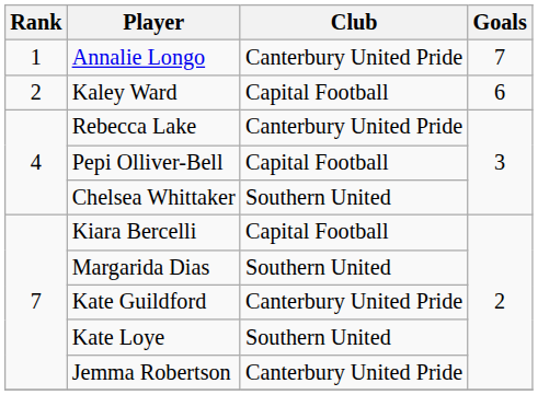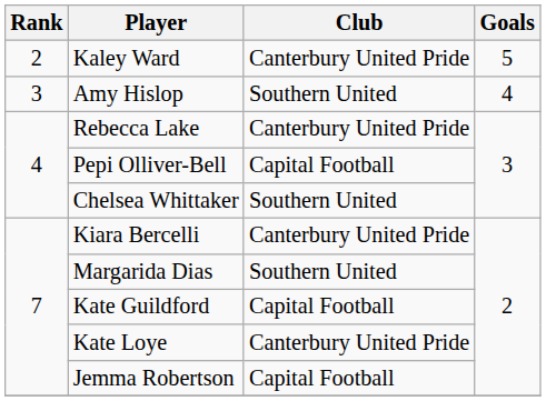- row: 1 | Annalie Longo | Canterbury United Pride | 7
Kaley Ward | Club: Capital Football -> Canterbury United Pride
Kaley Ward | Goals: 6 -> 5
+ row: 3 | Amy Hislop | Southern United | 4
Kiara Bercelli | Club: Capital Football -> Canterbury United Pride
Kate Guildford | Club: Canterbury United Pride -> Capital Football
Kate Loye | Club: Southern United -> Canterbury United Pride
Jemma Robertson | Club: Canterbury United Pride -> Capital Football
